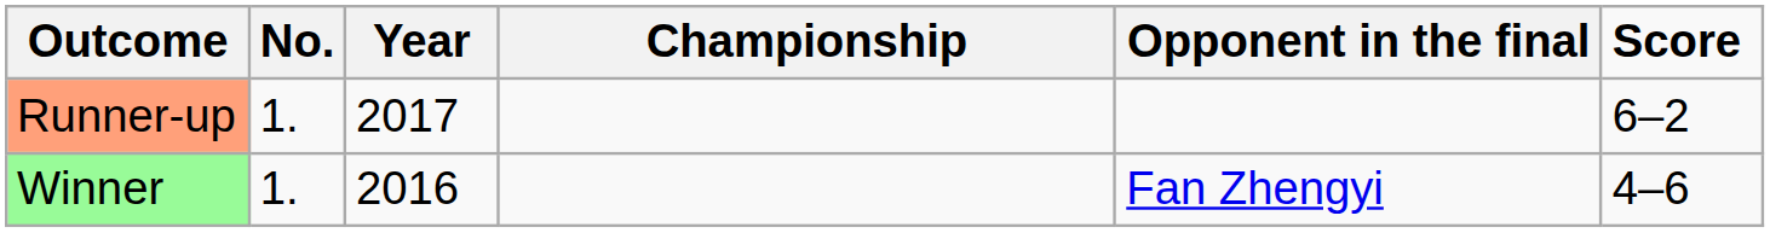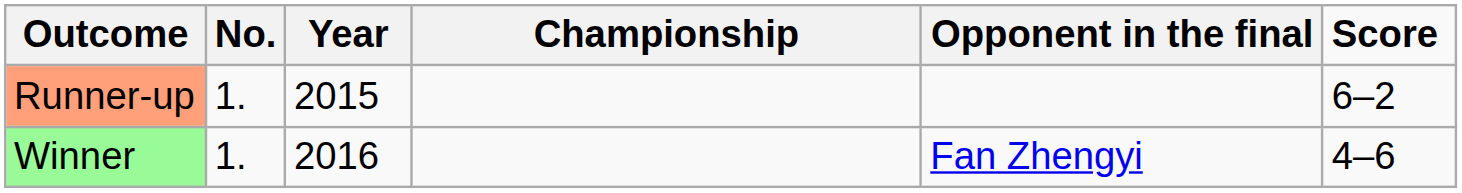Runner-up | Year: 2017 -> 2015
